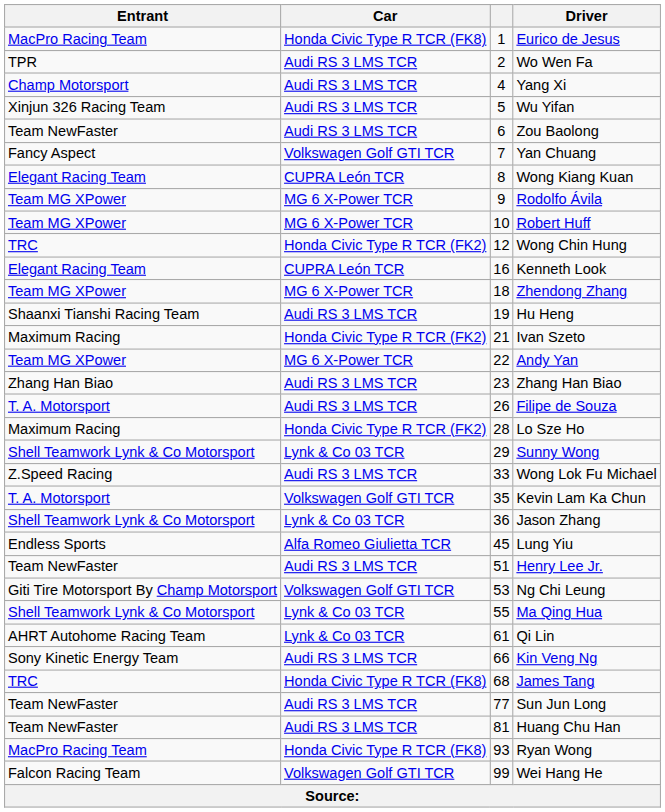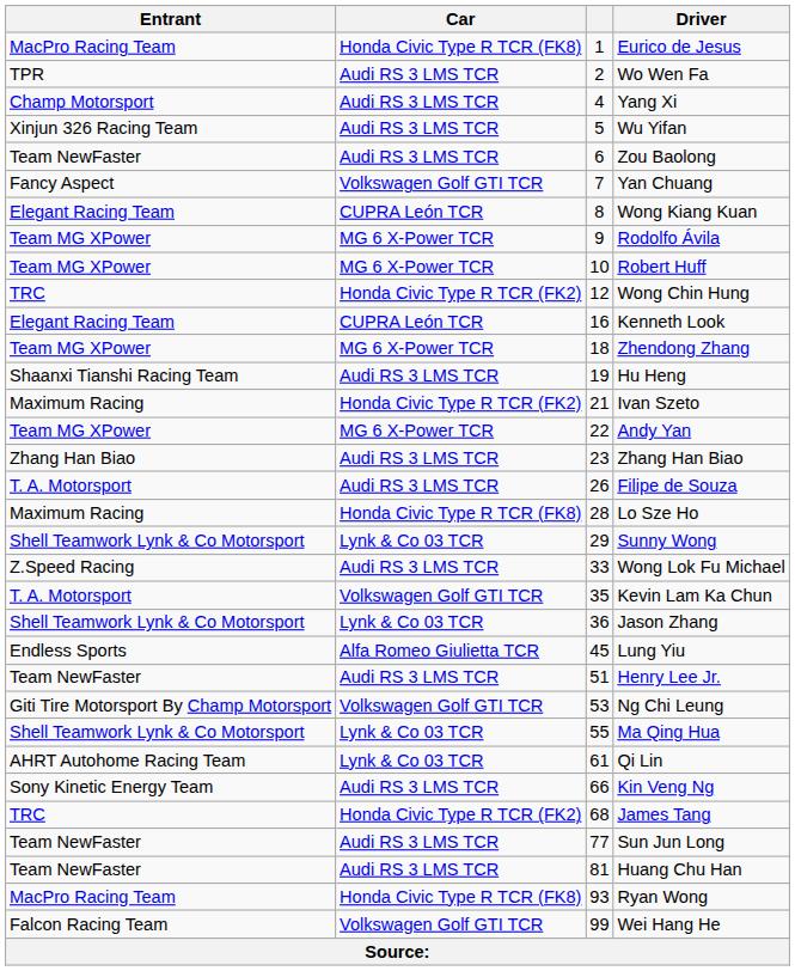Lo Sze Ho | Car: Honda Civic Type R TCR (FK2) -> Honda Civic Type R TCR (FK8)
James Tang | Car: Honda Civic Type R TCR (FK8) -> Honda Civic Type R TCR (FK2)
